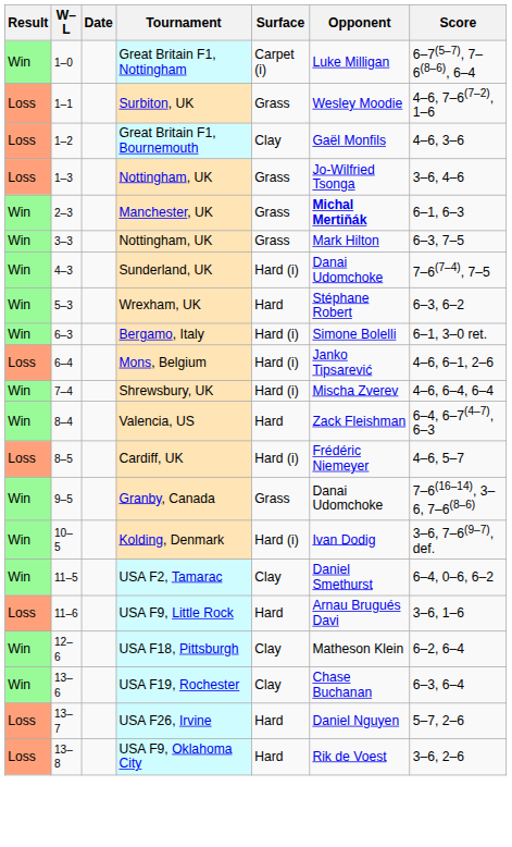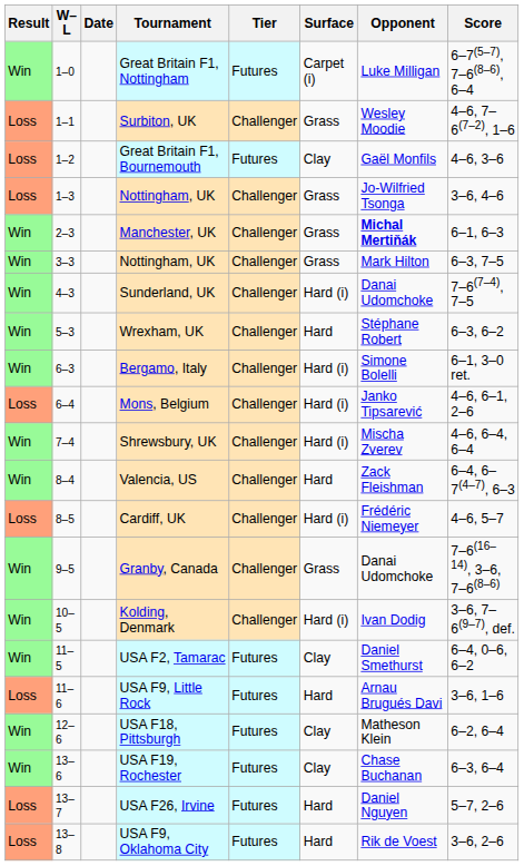+ column: Tier | Futures | Challenger | Futures | Challenger | Challenger | Challenger | Challenger | Challenger | Challenger | Challenger | Challenger | Challenger | Challenger | Challenger | Challenger | Futures | Futures | Futures | Futures | Futures | Futures
